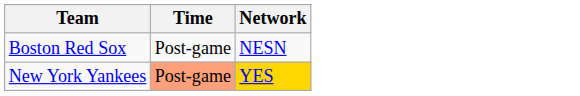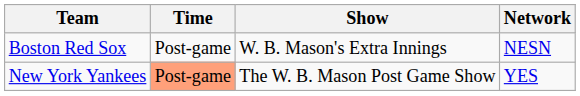+ column: Show | W. B. Mason's Extra Innings | The W. B. Mason Post Game Show
New York Yankees | Network: gold background -> no background
